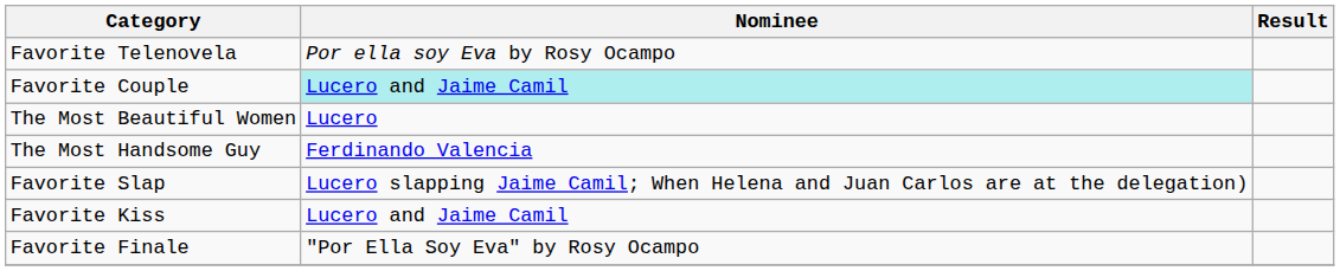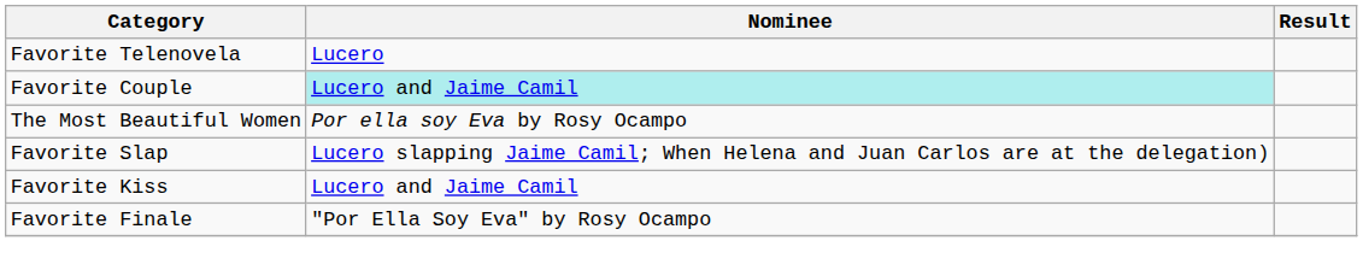Favorite Telenovela | Nominee: Por ella soy Eva by Rosy Ocampo -> Lucero
The Most Beautiful Women | Nominee: Lucero -> Por ella soy Eva by Rosy Ocampo
- row: The Most Handsome Guy | Ferdinando Valencia
